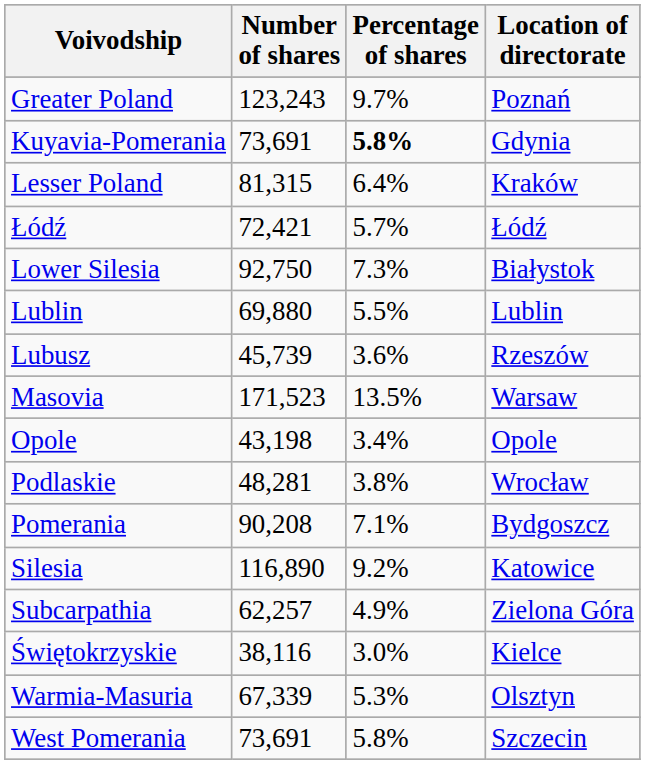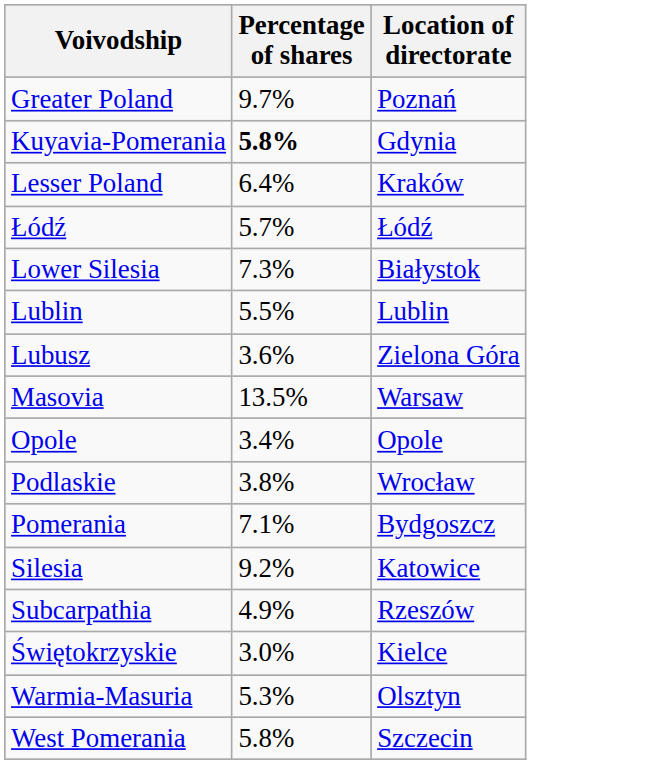- column: Number of shares | 123,243 | 73,691 | 81,315 | 72,421 | 92,750 | 69,880 | 45,739 | 171,523 | 43,198 | 48,281 | 90,208 | 116,890 | 62,257 | 38,116 | 67,339 | 73,691
Lubusz | Location of directorate: Rzeszów -> Zielona Góra
Subcarpathia | Location of directorate: Zielona Góra -> Rzeszów
